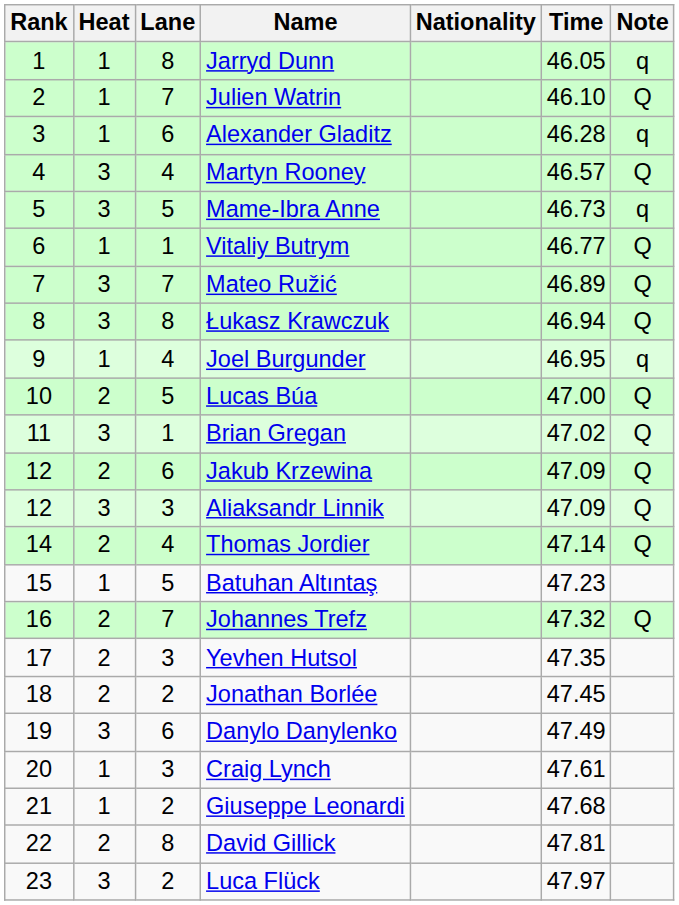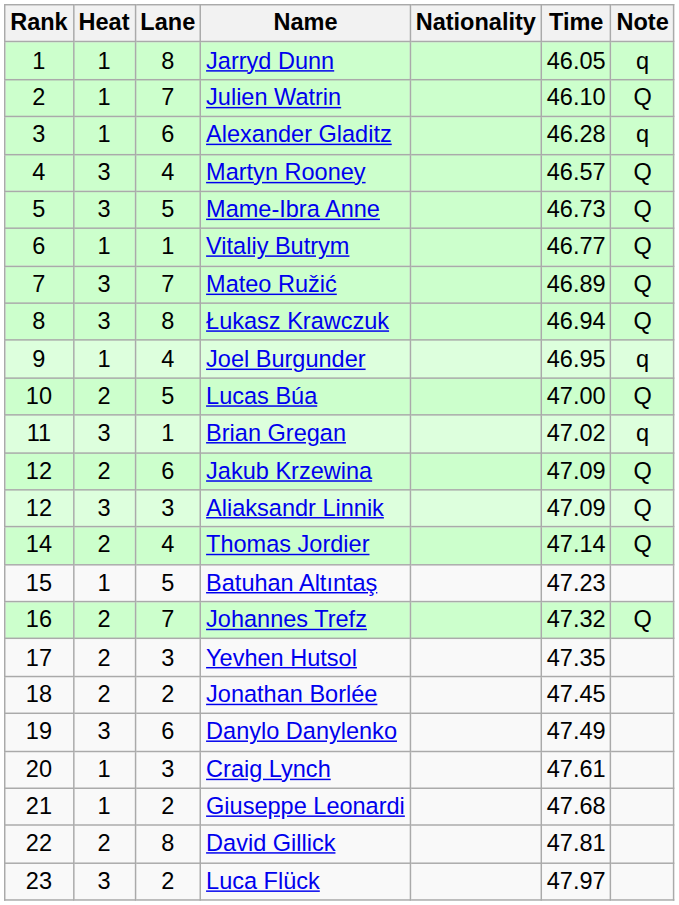Mame-Ibra Anne | Note: q -> Q
Brian Gregan | Note: Q -> q
